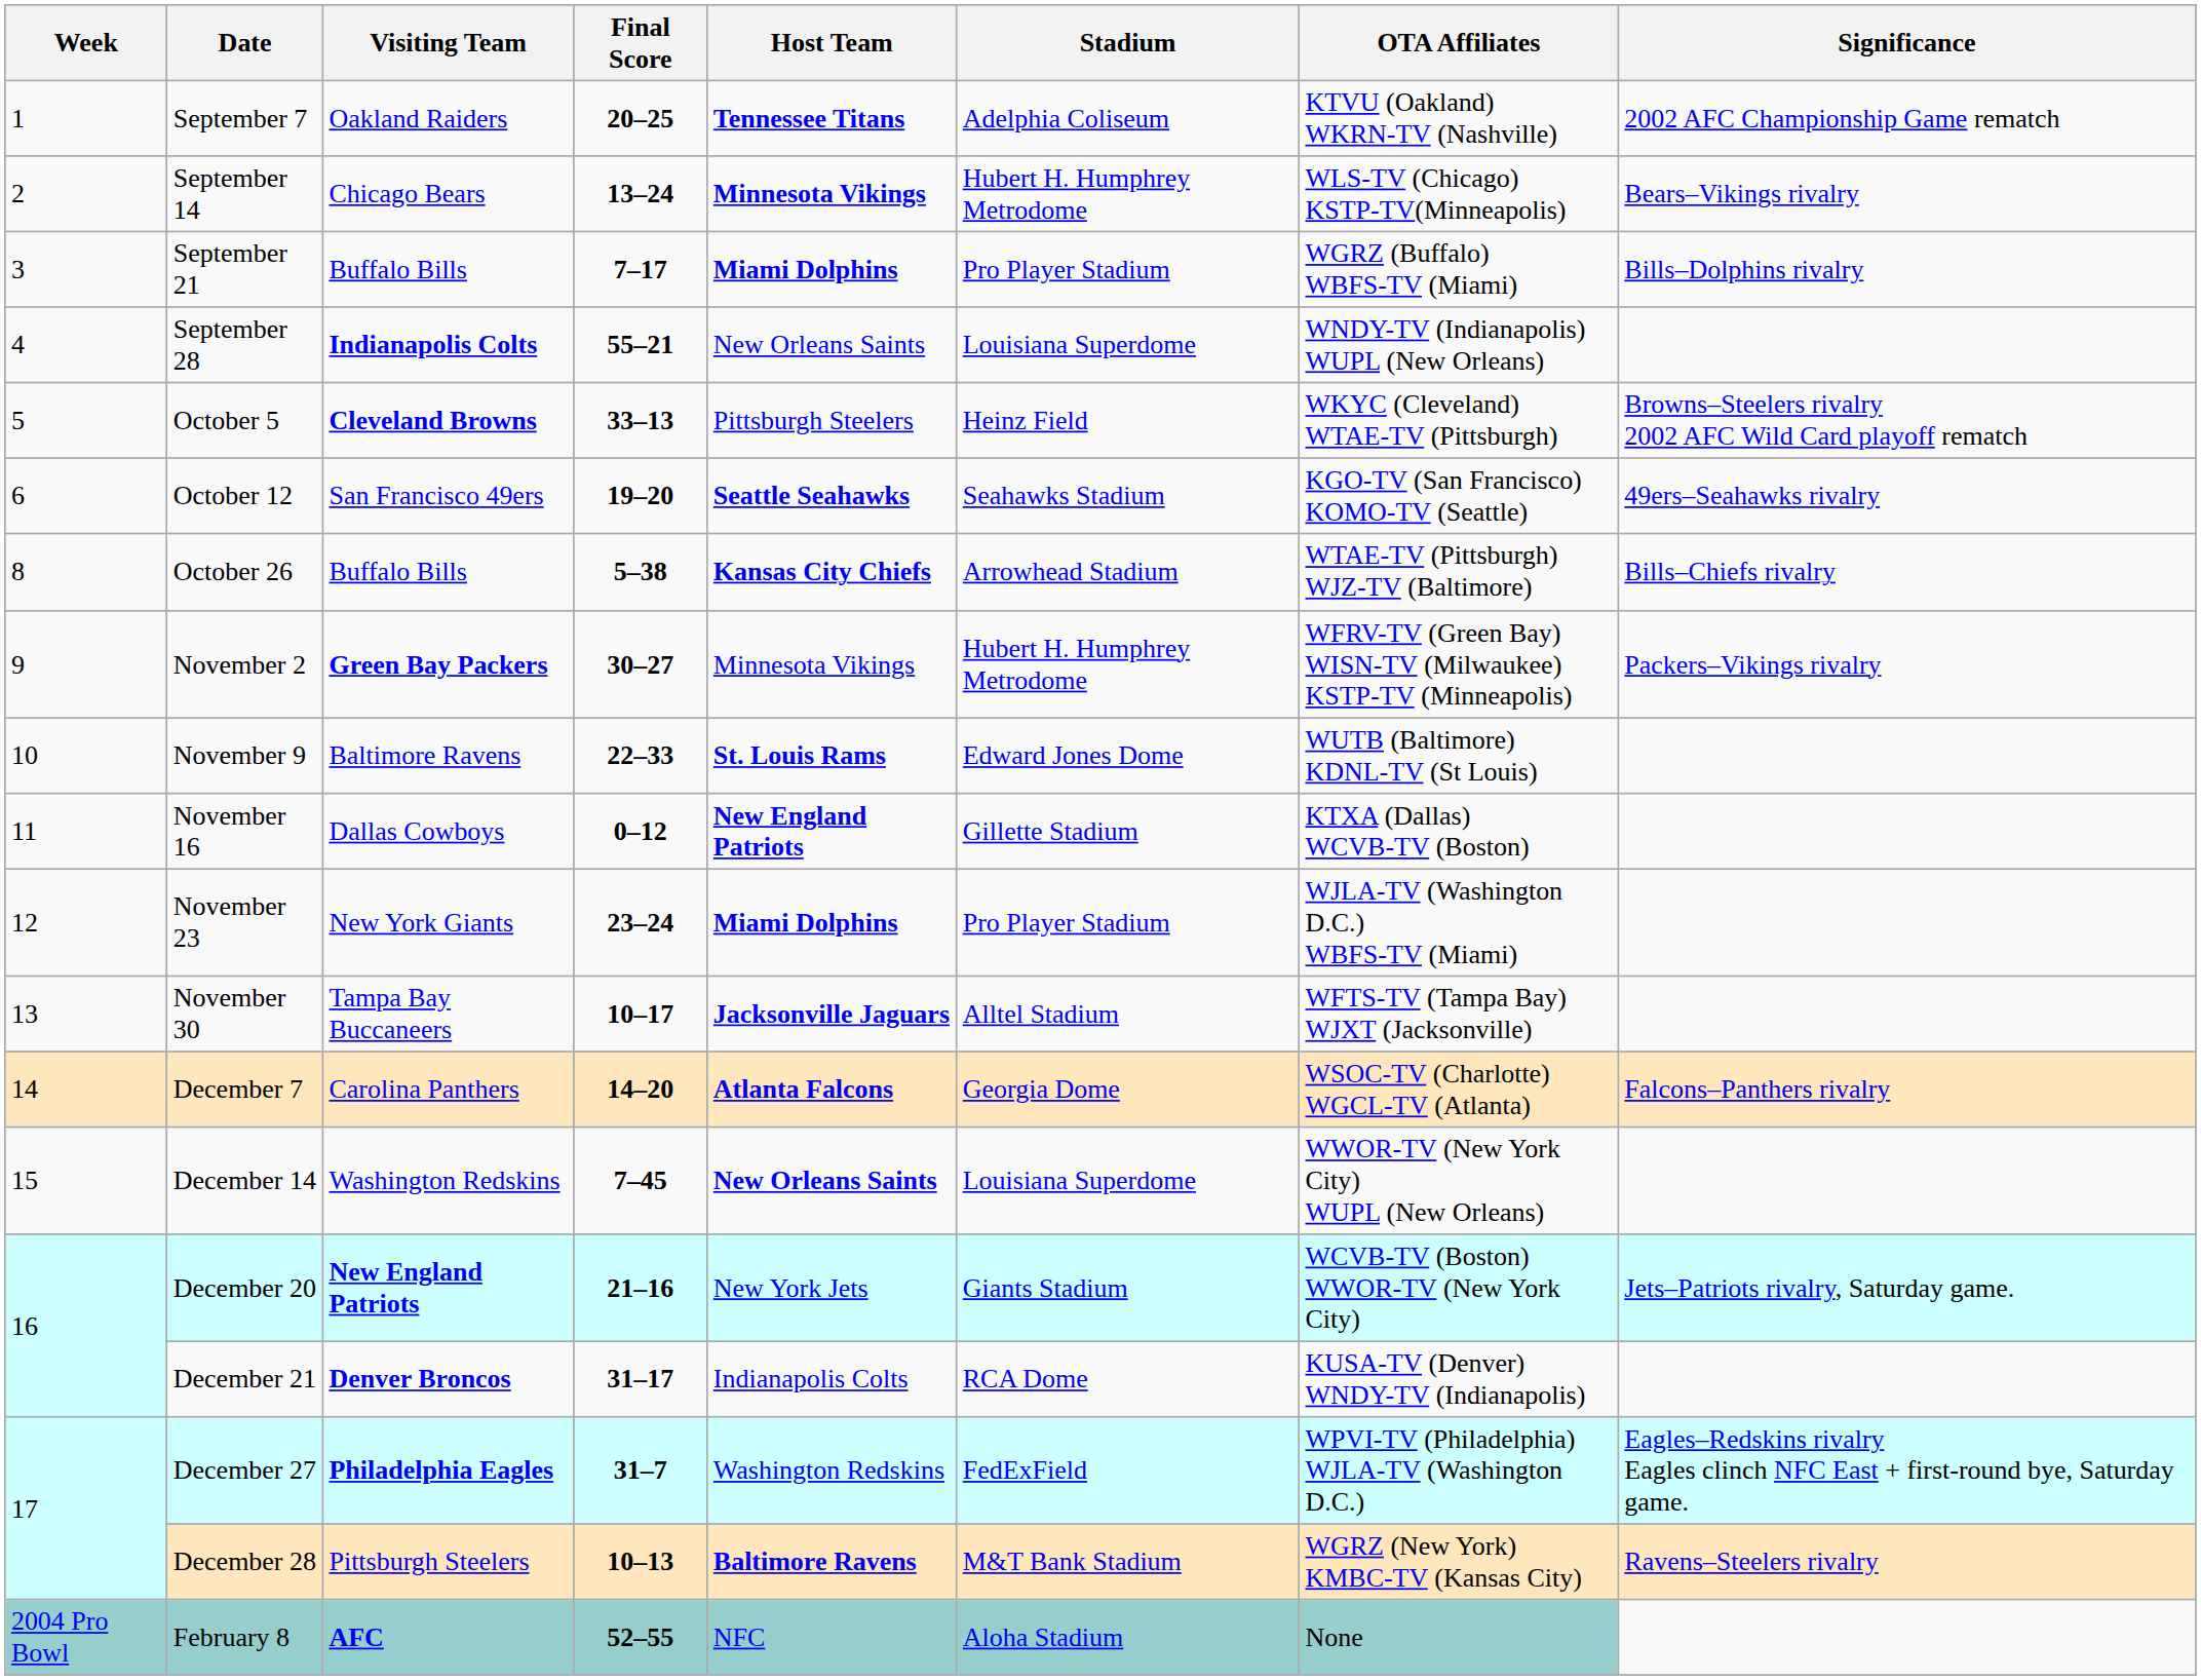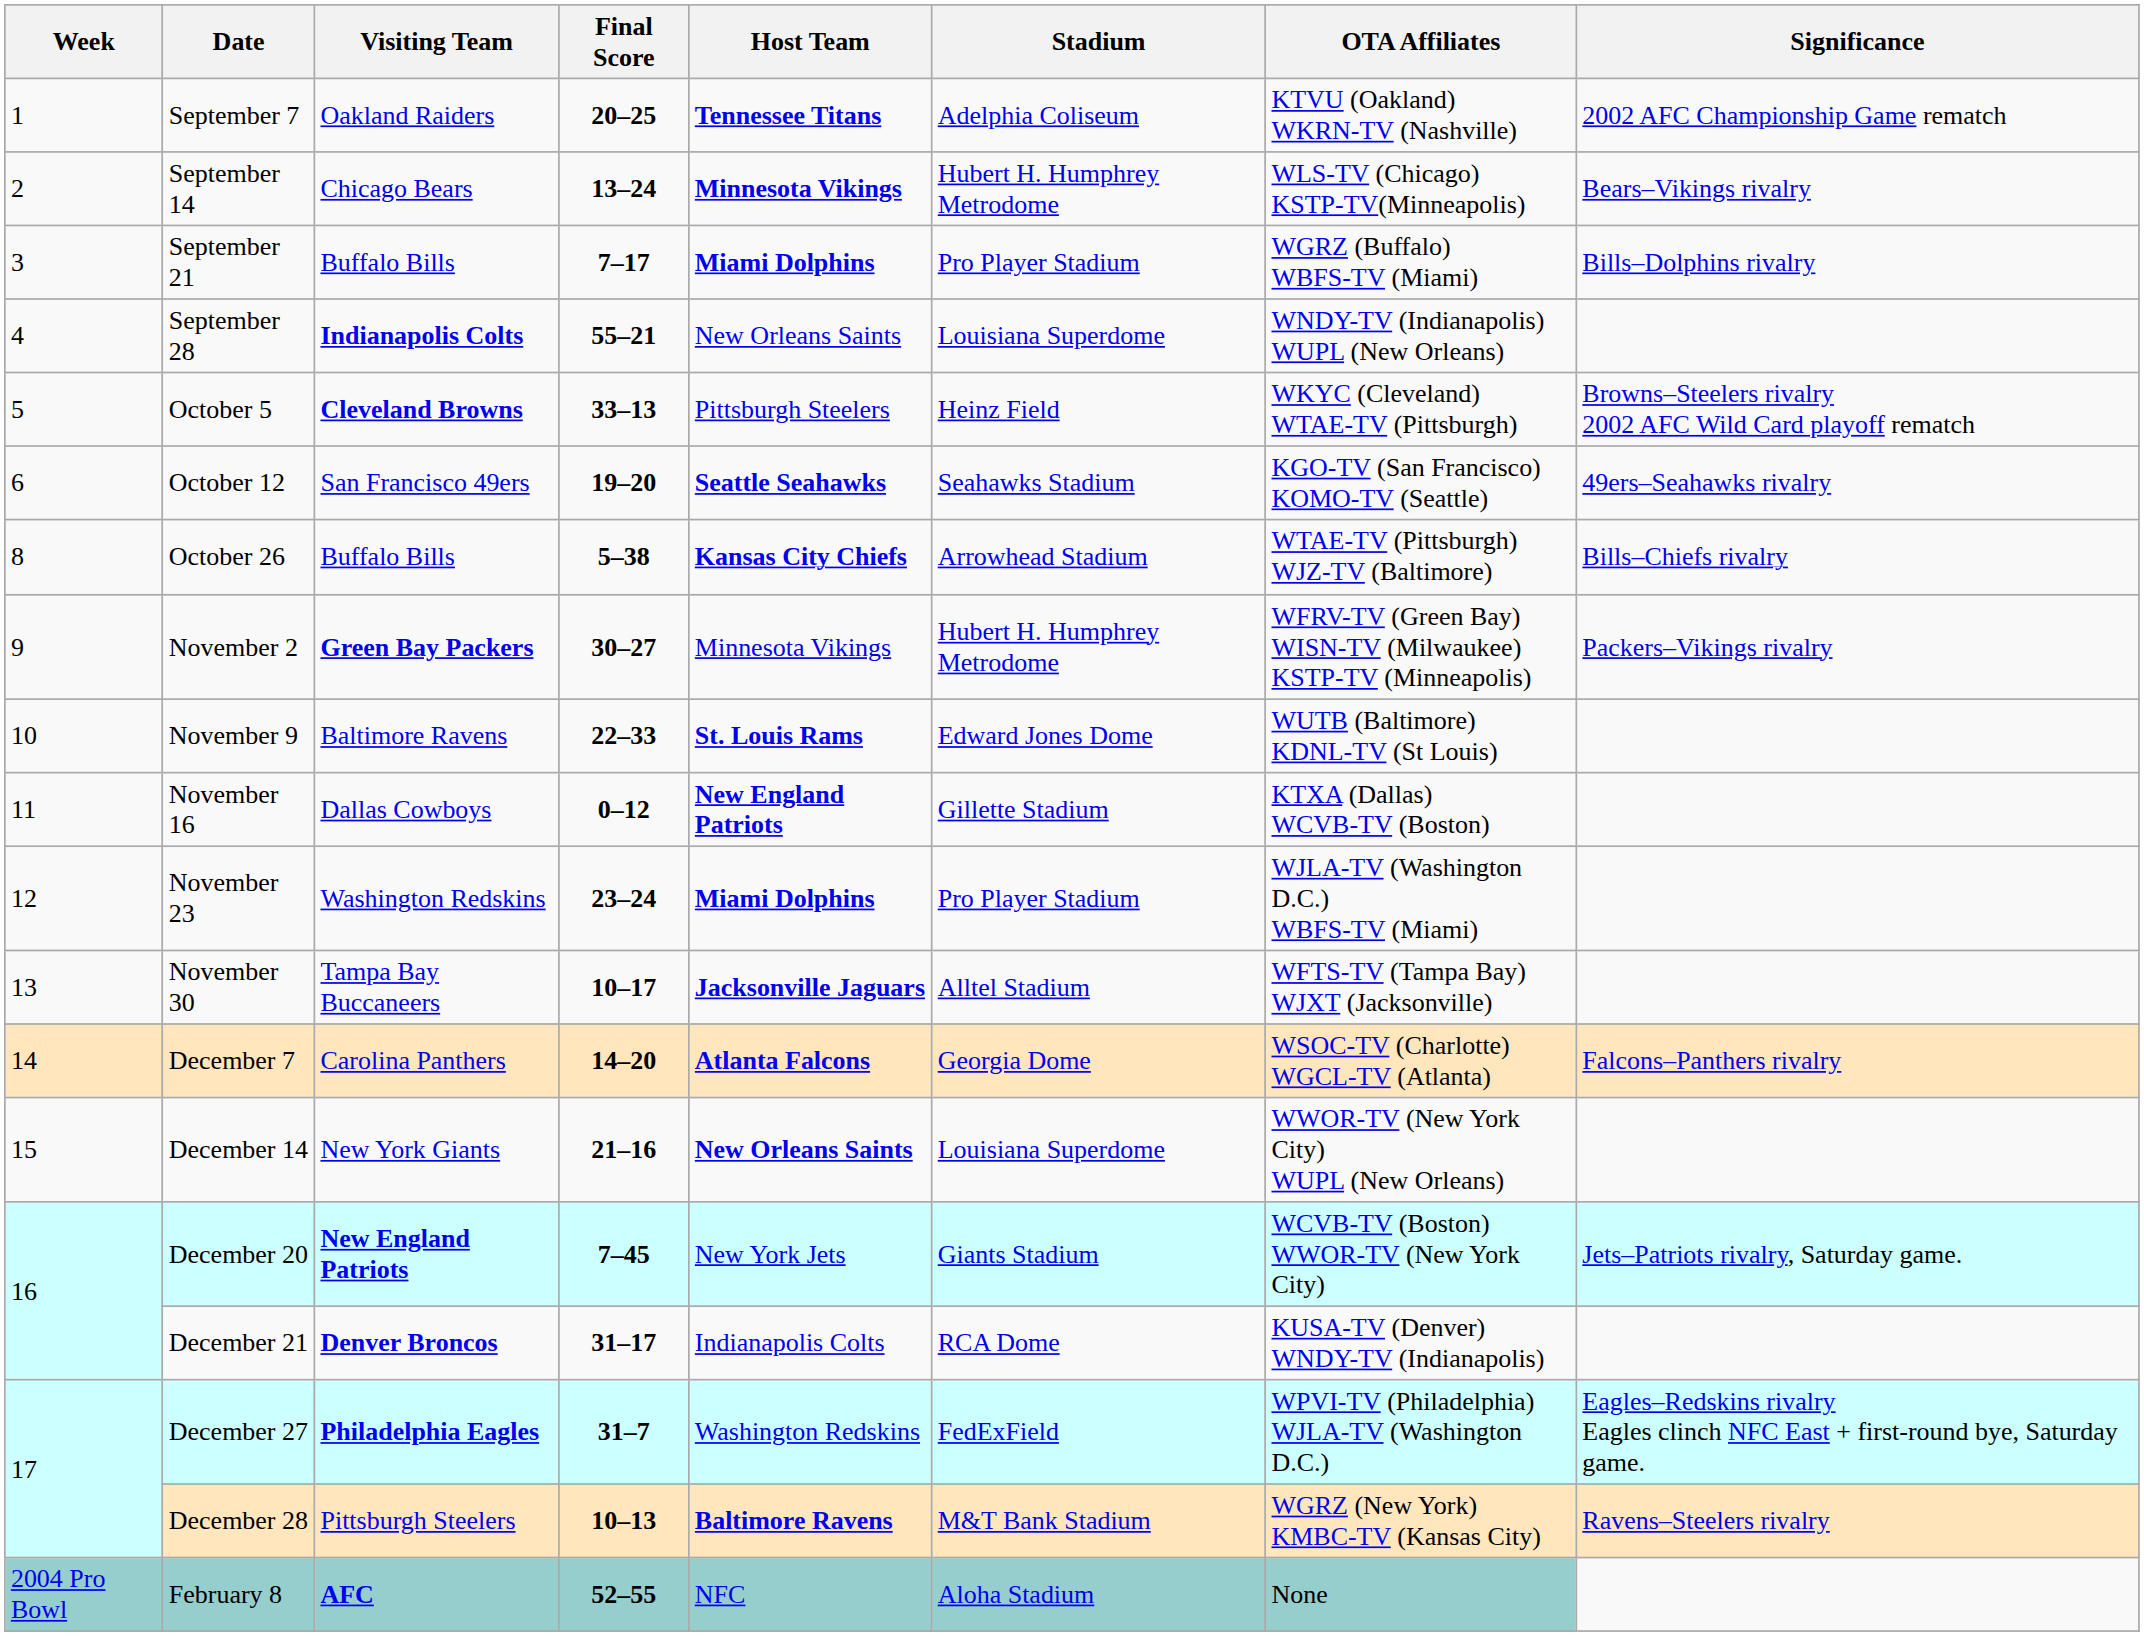November 23 | Visiting Team: New York Giants -> Washington Redskins
December 14 | Visiting Team: Washington Redskins -> New York Giants
December 14 | Final Score: 7–45 -> 21–16
December 20 | Final Score: 21–16 -> 7–45
